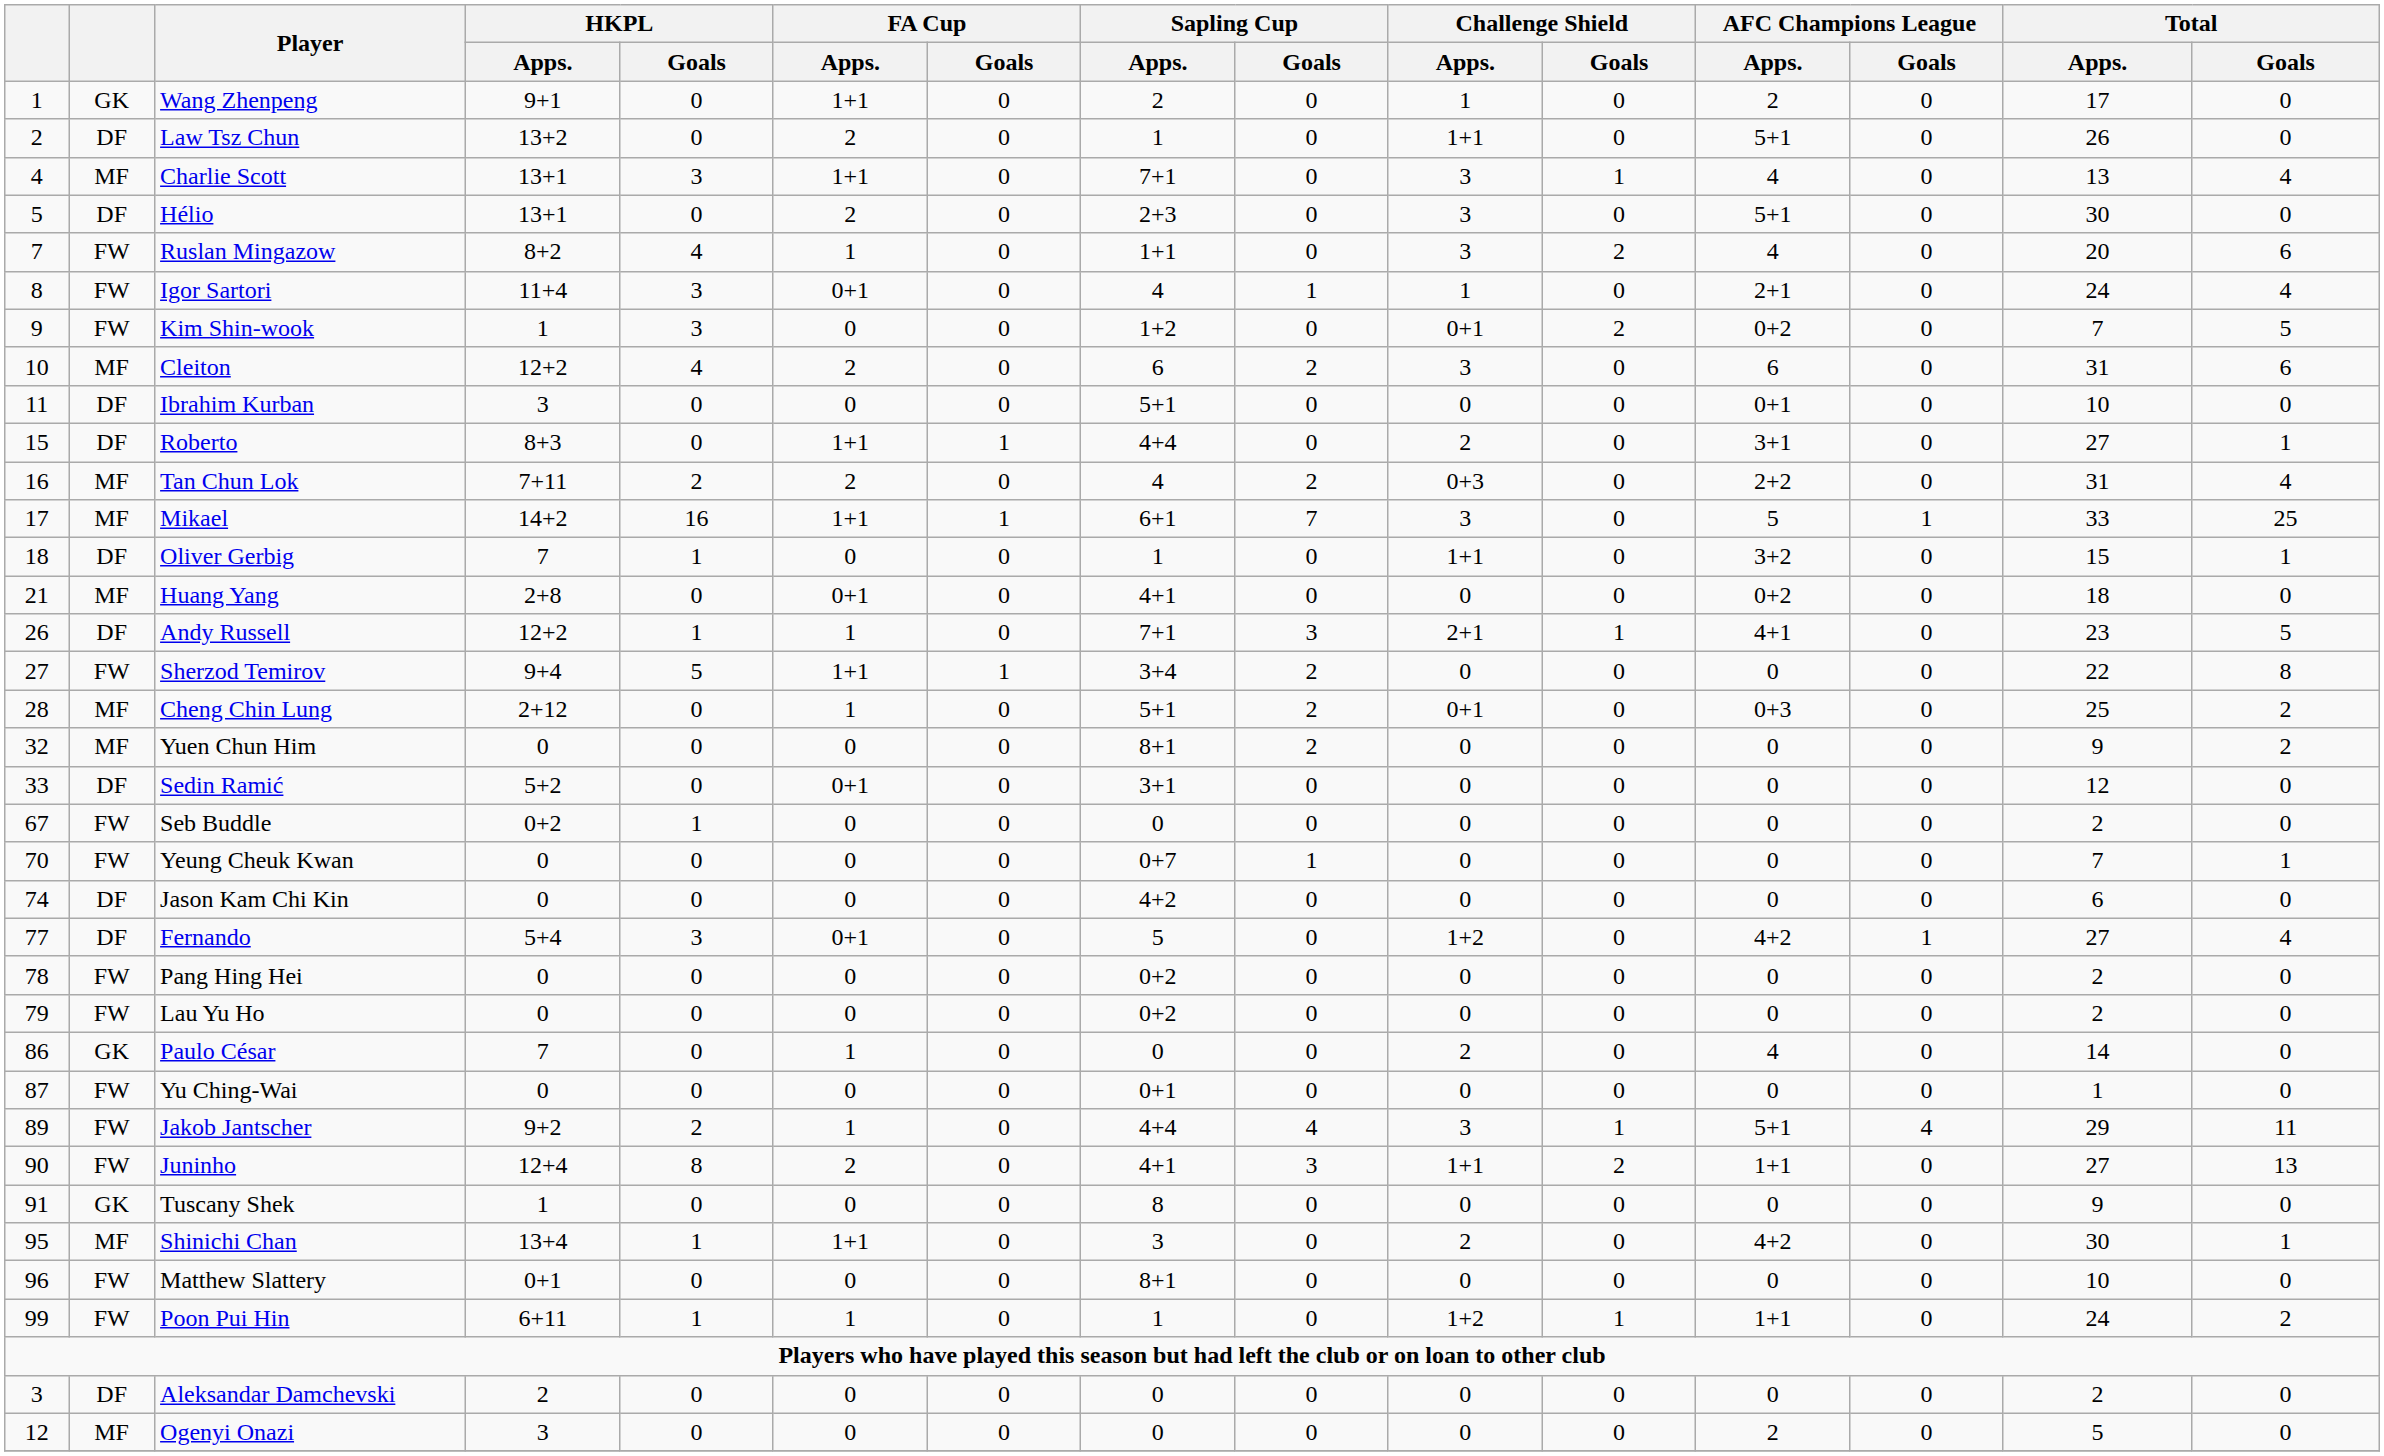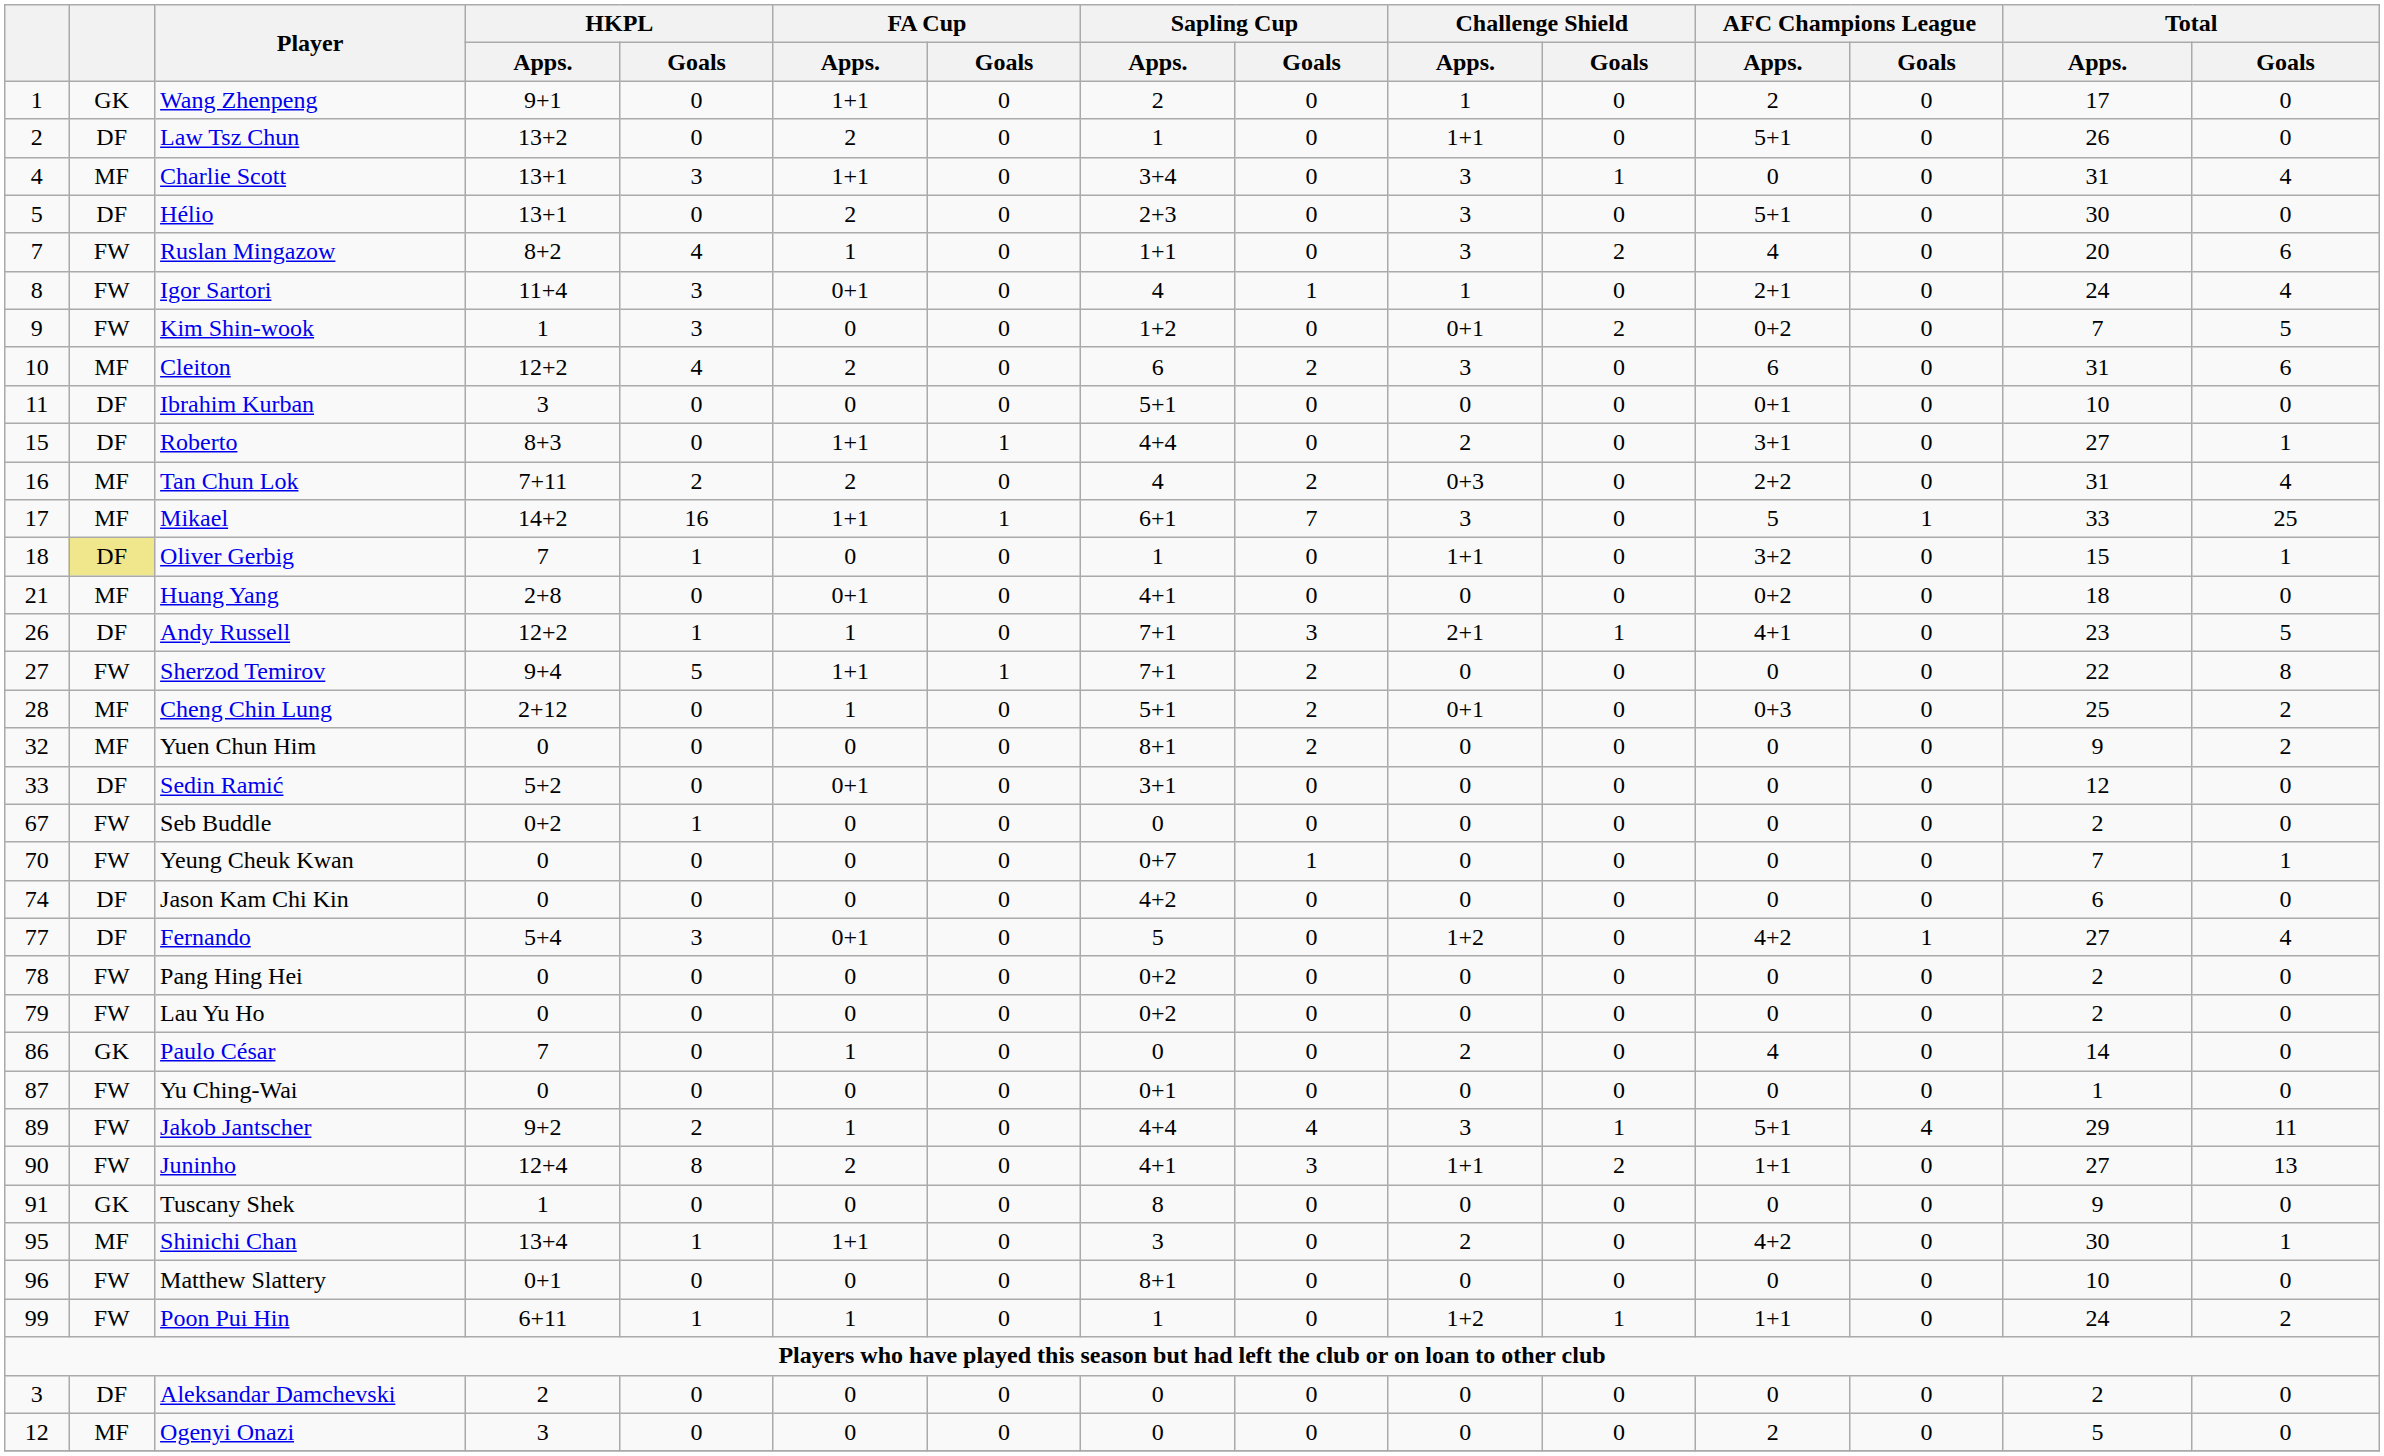Charlie Scott | Sapling Cup / Apps.: 7+1 -> 3+4
Charlie Scott | AFC Champions League / Apps.: 4 -> 0
Charlie Scott | Total / Apps.: 13 -> 31
Oliver Gerbig | column 2: no background -> khaki background
Sherzod Temirov | Sapling Cup / Apps.: 3+4 -> 7+1
